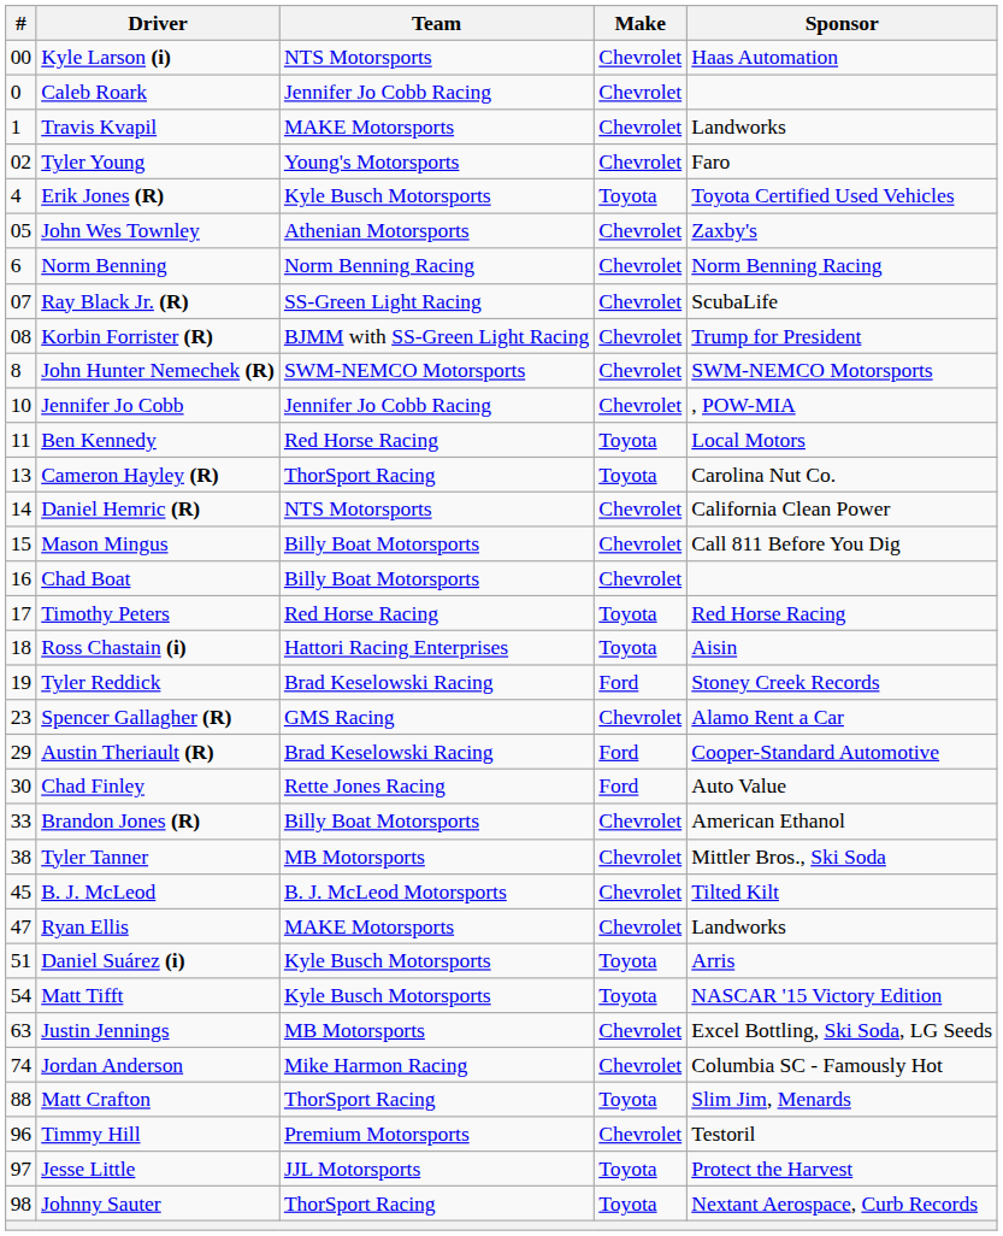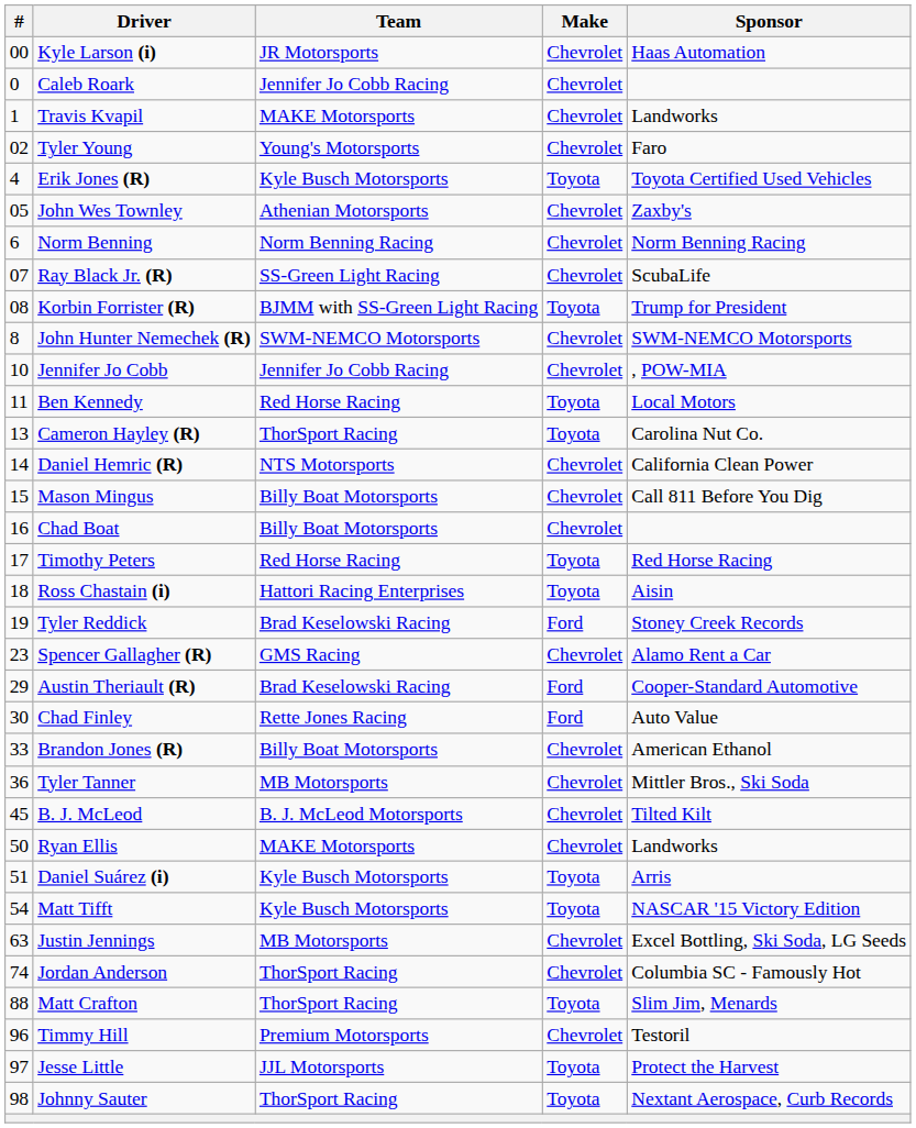Kyle Larson (i) | Team: NTS Motorsports -> JR Motorsports
Korbin Forrister (R) | Make: Chevrolet -> Toyota
Tyler Tanner | #: 38 -> 36
Ryan Ellis | #: 47 -> 50
Jordan Anderson | Team: Mike Harmon Racing -> ThorSport Racing
